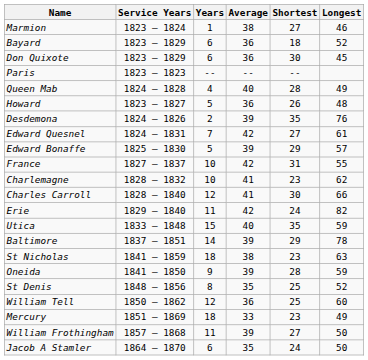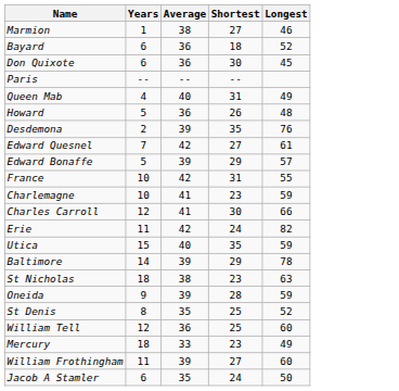- column: Service Years | 1823 – 1824 | 1823 – 1829 | 1823 – 1829 | 1823 – 1823 | 1824 – 1828 | 1823 – 1827 | 1824 – 1826 | 1824 – 1831 | 1825 – 1830 | 1827 – 1837 | 1828 – 1832 | 1828 – 1840 | 1829 – 1840 | 1833 – 1848 | 1837 – 1851 | 1841 – 1859 | 1841 – 1850 | 1848 – 1856 | 1850 – 1862 | 1851 – 1869 | 1857 – 1868 | 1864 – 1870
Queen Mab | Shortest: 28 -> 31
Charlemagne | Longest: 62 -> 59
William Frothingham | Longest: 50 -> 60
